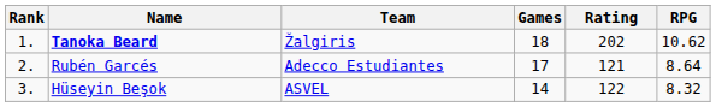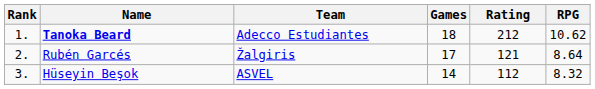Tanoka Beard | Team: Žalgiris -> Adecco Estudiantes
Tanoka Beard | Rating: 202 -> 212
Rubén Garcés | Team: Adecco Estudiantes -> Žalgiris
Hüseyin Beşok | Rating: 122 -> 112
